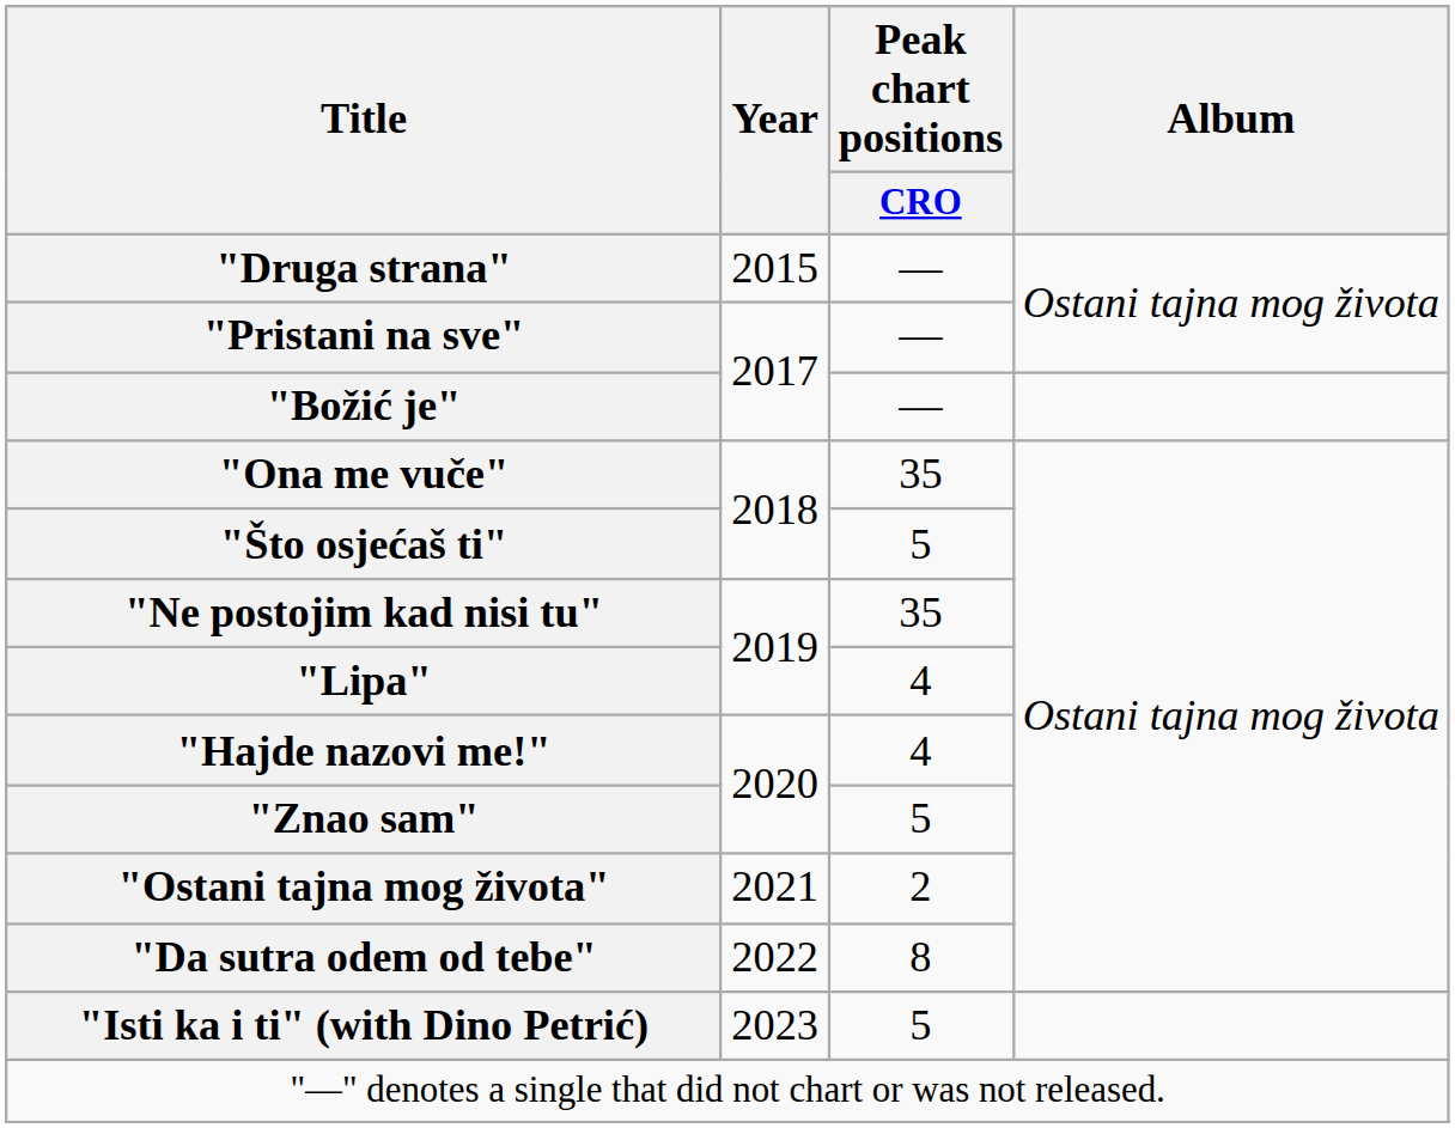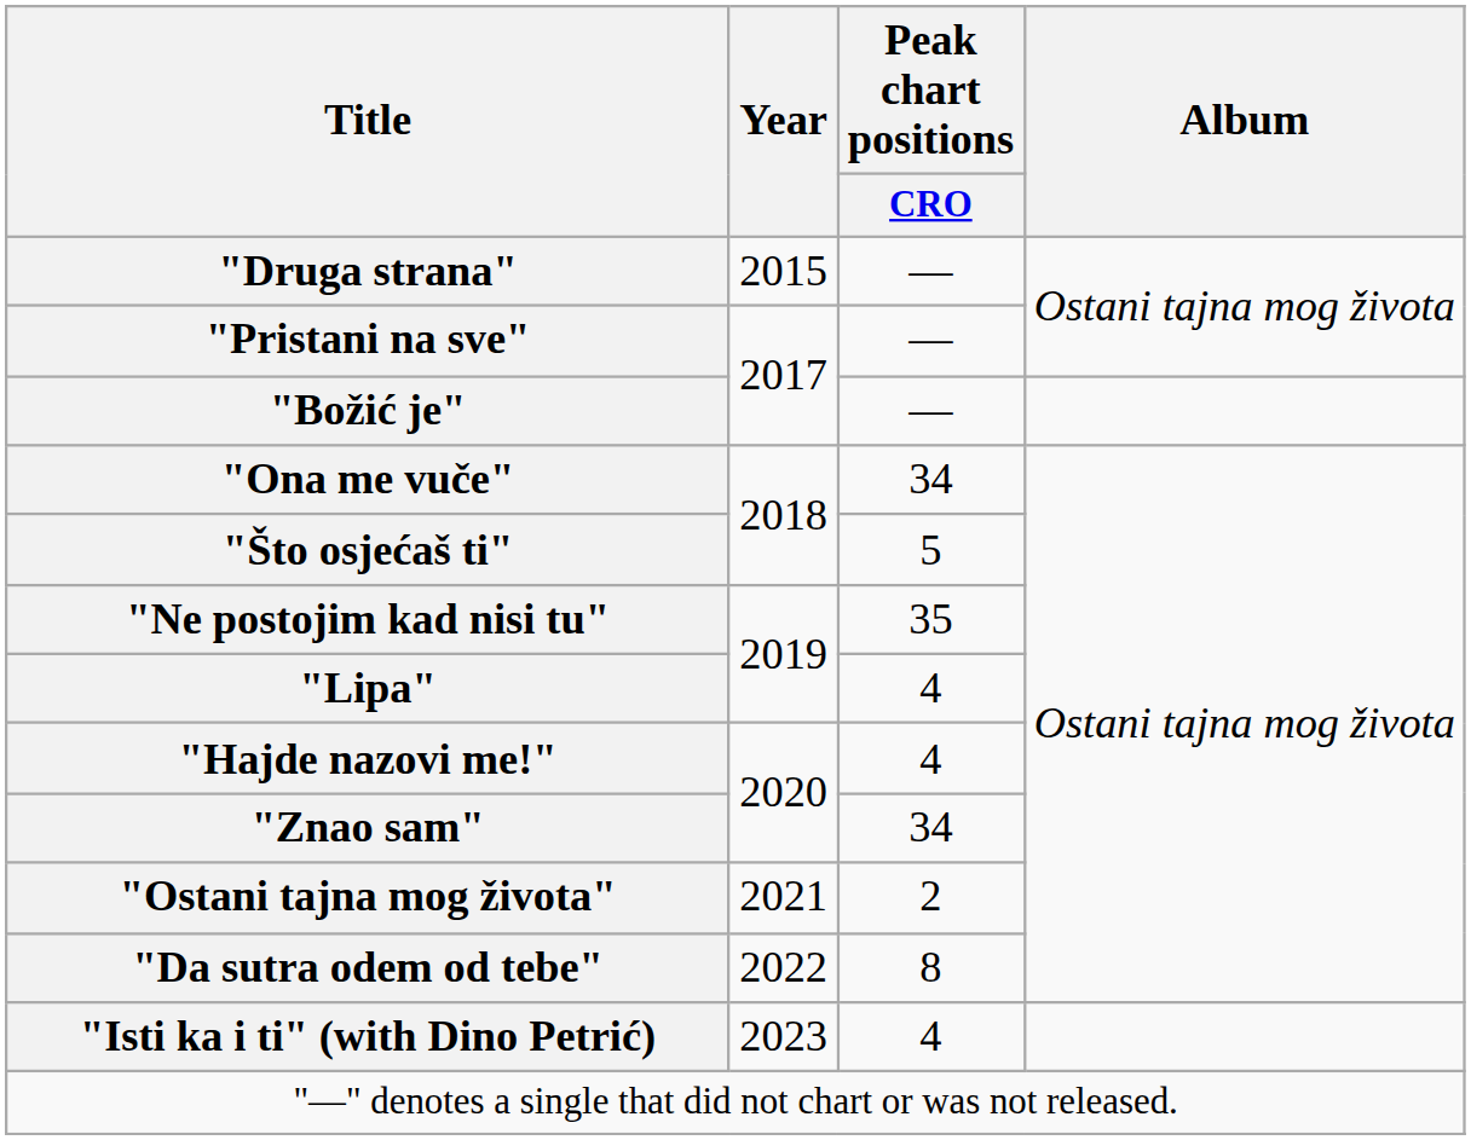"Ona me vuče" | Peak chart positions / CRO: 35 -> 34
"Znao sam" | Peak chart positions / CRO: 5 -> 34
"Isti ka i ti" (with Dino Petrić) | Peak chart positions / CRO: 5 -> 4
